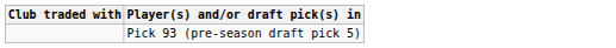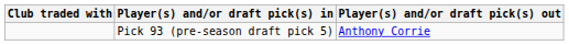+ column: Player(s) and/or draft pick(s) out | Anthony Corrie
